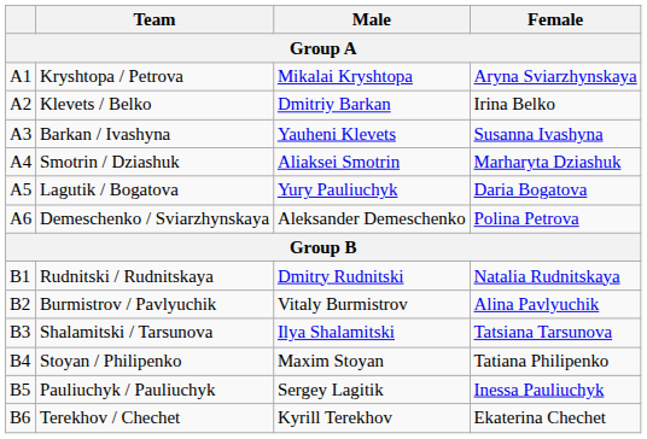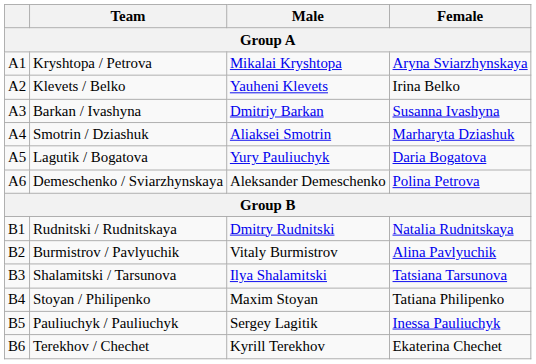Klevets / Belko | Male: Dmitriy Barkan -> Yauheni Klevets
Barkan / Ivashyna | Male: Yauheni Klevets -> Dmitriy Barkan
